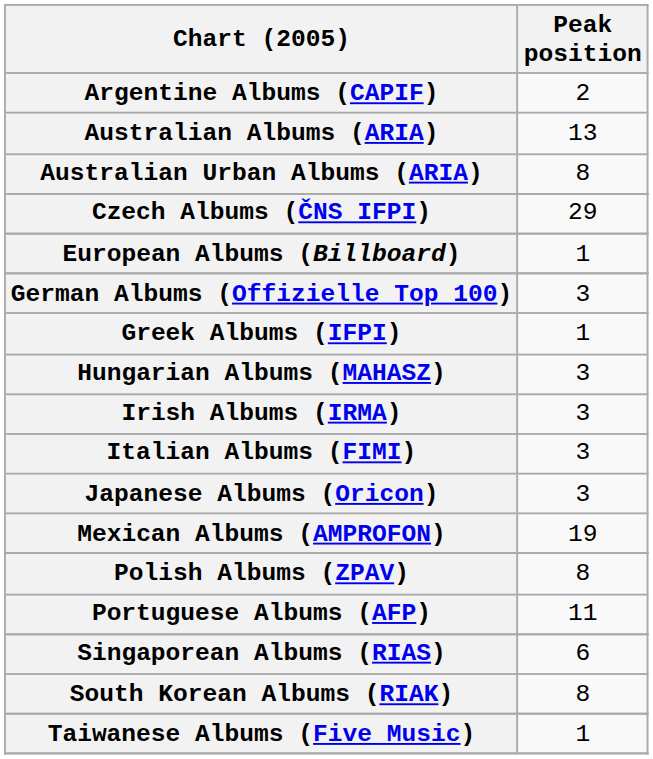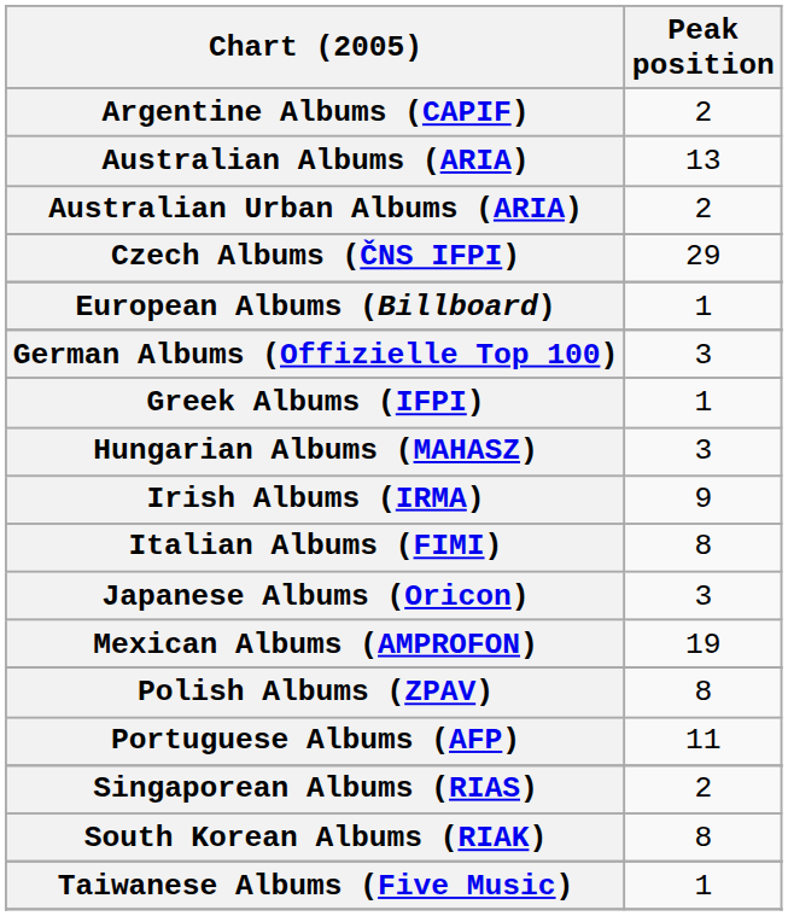Australian Urban Albums (ARIA) | Peak position: 8 -> 2
Irish Albums (IRMA) | Peak position: 3 -> 9
Italian Albums (FIMI) | Peak position: 3 -> 8
Singaporean Albums (RIAS) | Peak position: 6 -> 2
